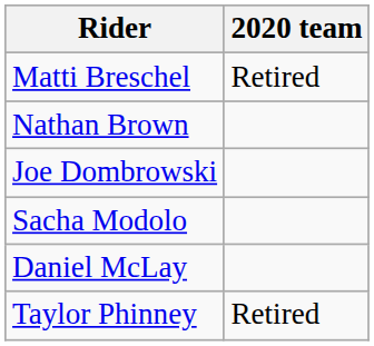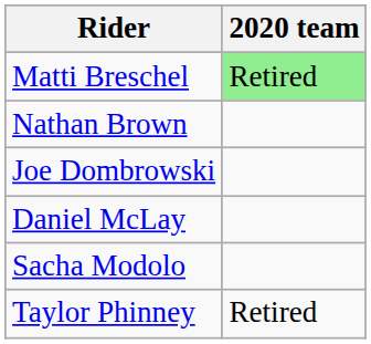Matti Breschel | 2020 team: no background -> lightgreen background
rows swapped: Daniel McLay <-> Sacha Modolo
